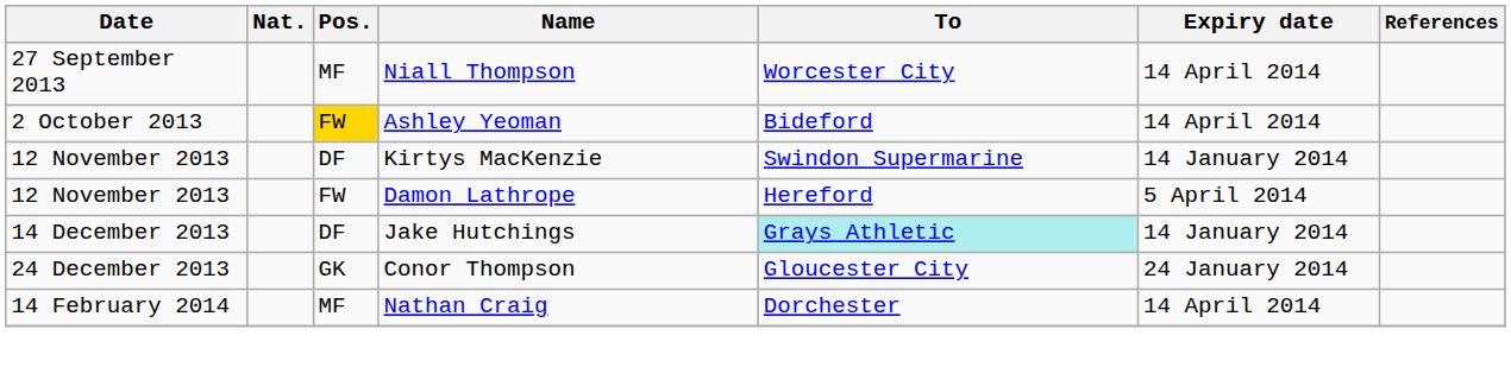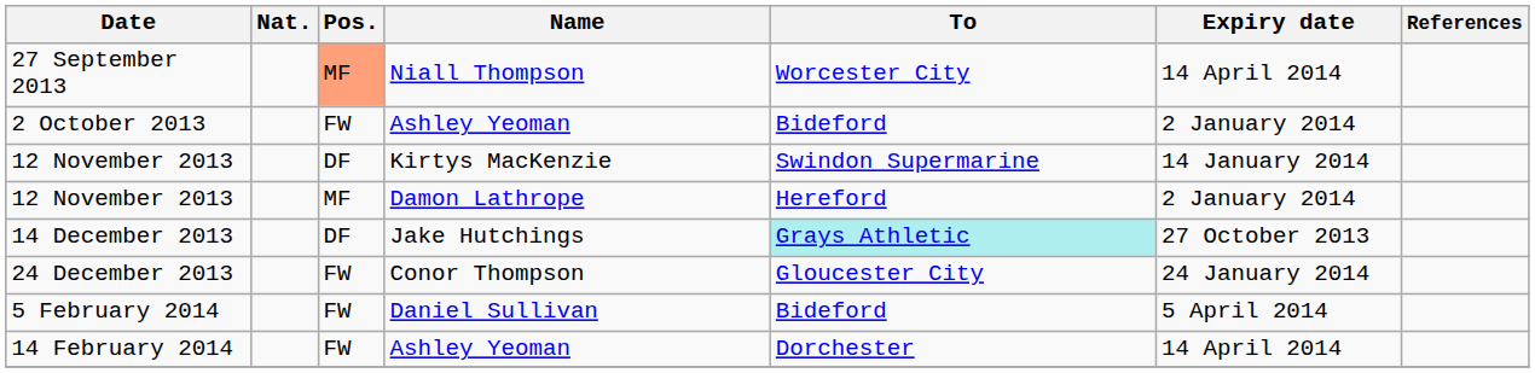Niall Thompson | Pos.: no background -> lightsalmon background
2 October 2013 / Ashley Yeoman | Pos.: gold background -> no background
2 October 2013 / Ashley Yeoman | Expiry date: 14 April 2014 -> 2 January 2014
Damon Lathrope | Pos.: FW -> MF
Damon Lathrope | Expiry date: 5 April 2014 -> 2 January 2014
Jake Hutchings | Expiry date: 14 January 2014 -> 27 October 2013
Conor Thompson | Pos.: GK -> FW
+ row: 5 February 2014 | FW | Daniel Sullivan | Bideford | 5 April 2014
+ row: 14 February 2014 | FW | Ashley Yeoman | Dorchester | 14 April 2014
- row: 14 February 2014 | MF | Nathan Craig | Dorchester | 14 April 2014
